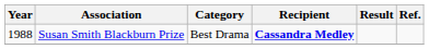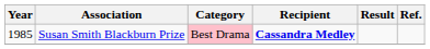Susan Smith Blackburn Prize | Year: 1988 -> 1985
Susan Smith Blackburn Prize | Category: no background -> pink background
